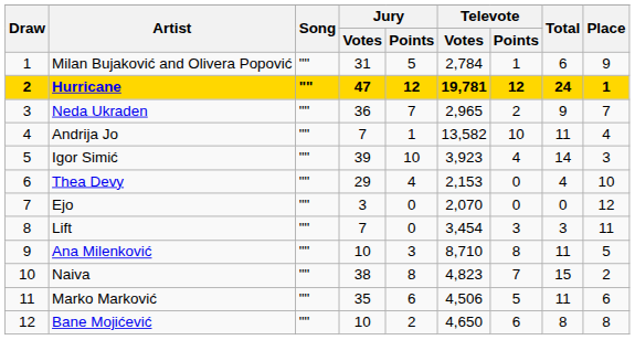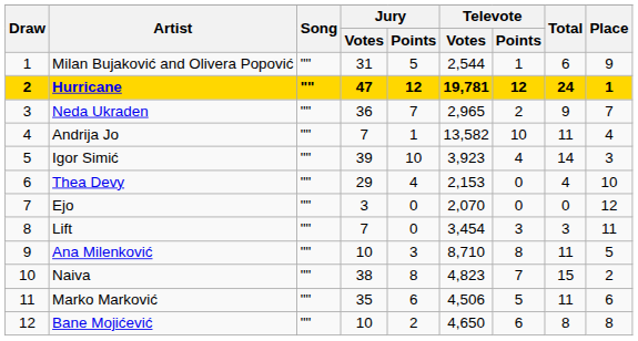Milan Bujaković and Olivera Popović | Televote / Votes: 2,784 -> 2,544
